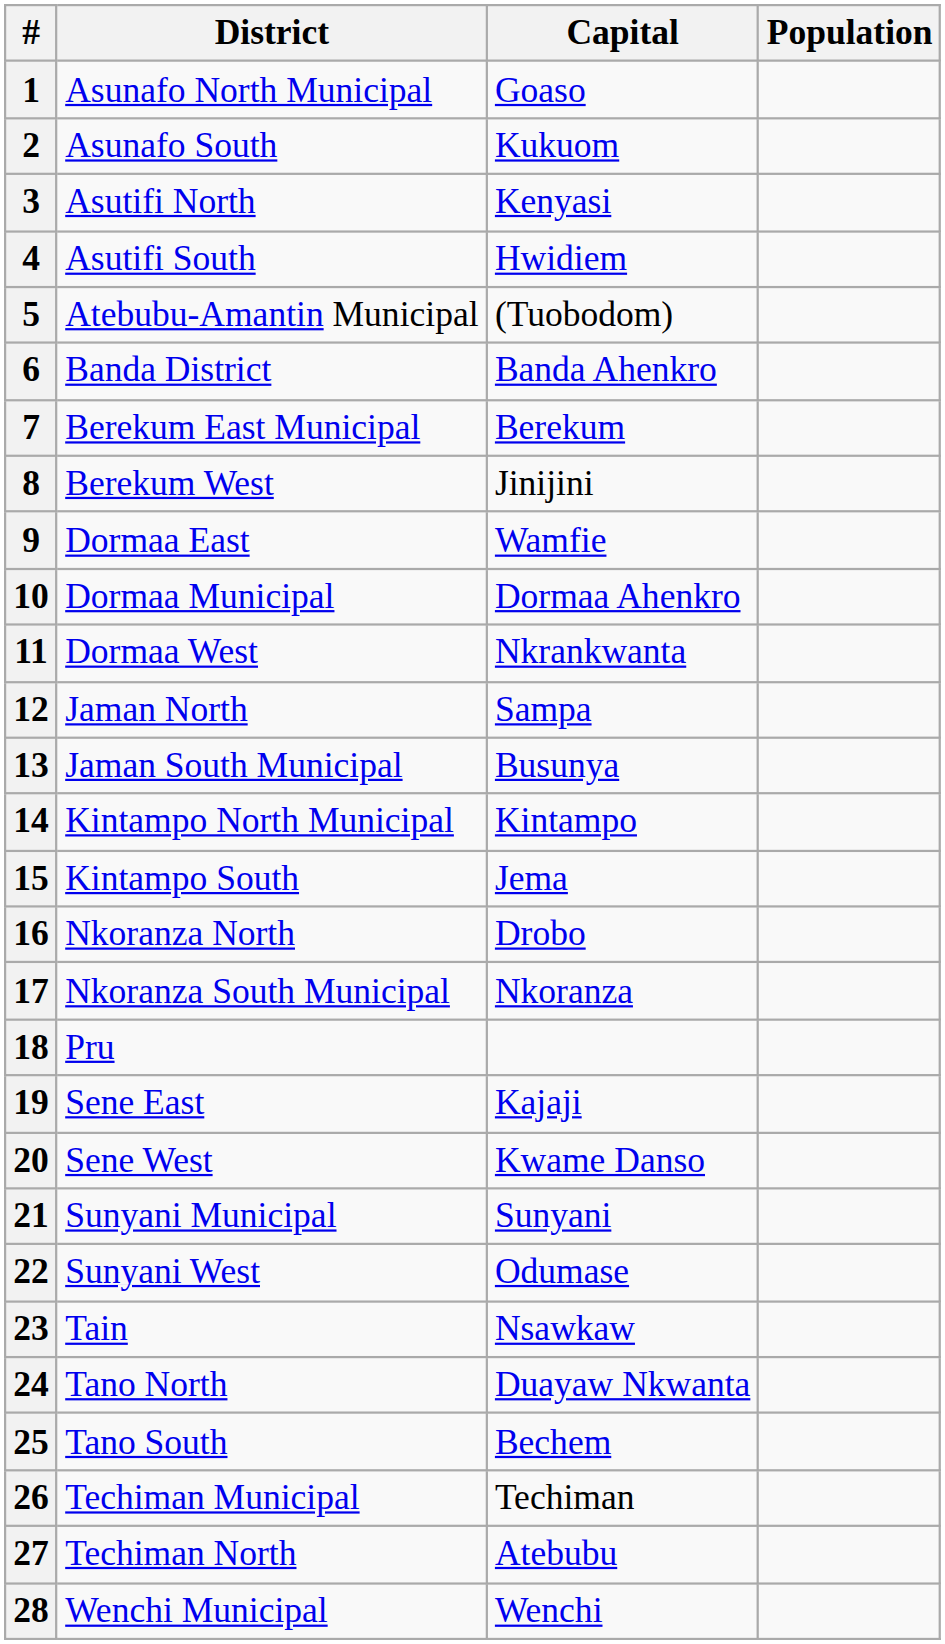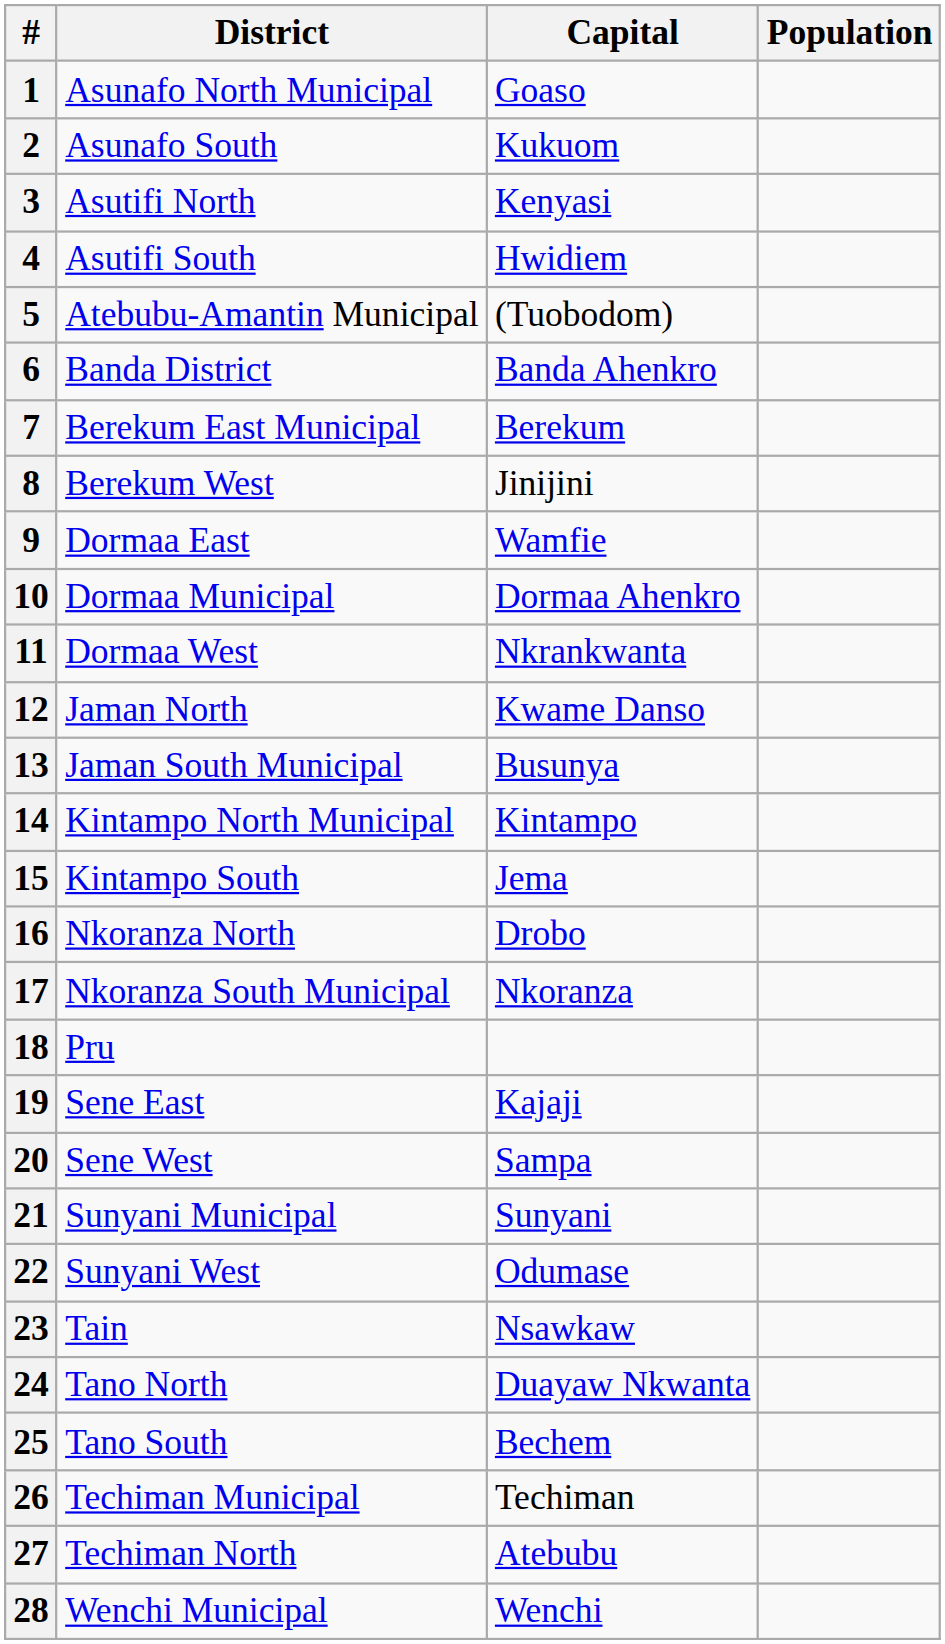12 | Capital: Sampa -> Kwame Danso
20 | Capital: Kwame Danso -> Sampa
